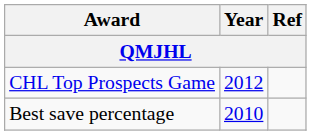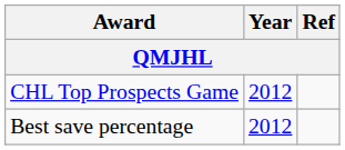Best save percentage | Year: 2010 -> 2012
